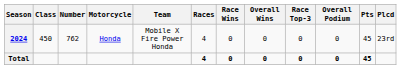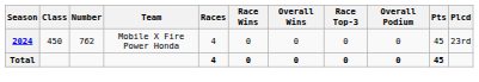- column: Motorcycle | Honda
